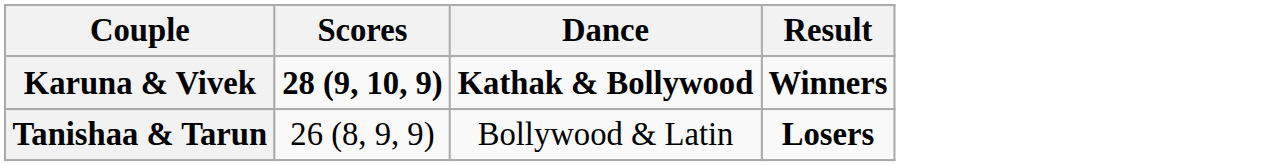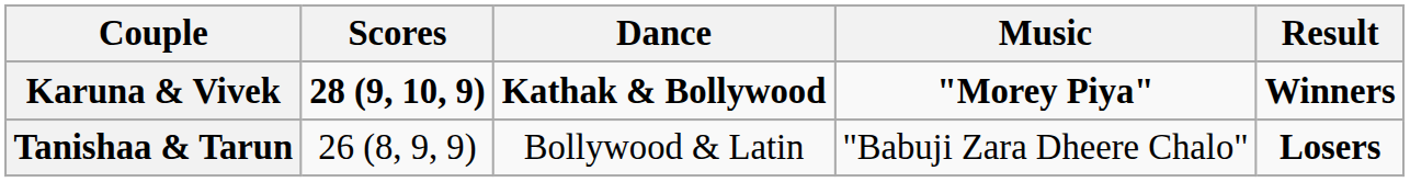+ column: Music | "Morey Piya" | "Babuji Zara Dheere Chalo"
